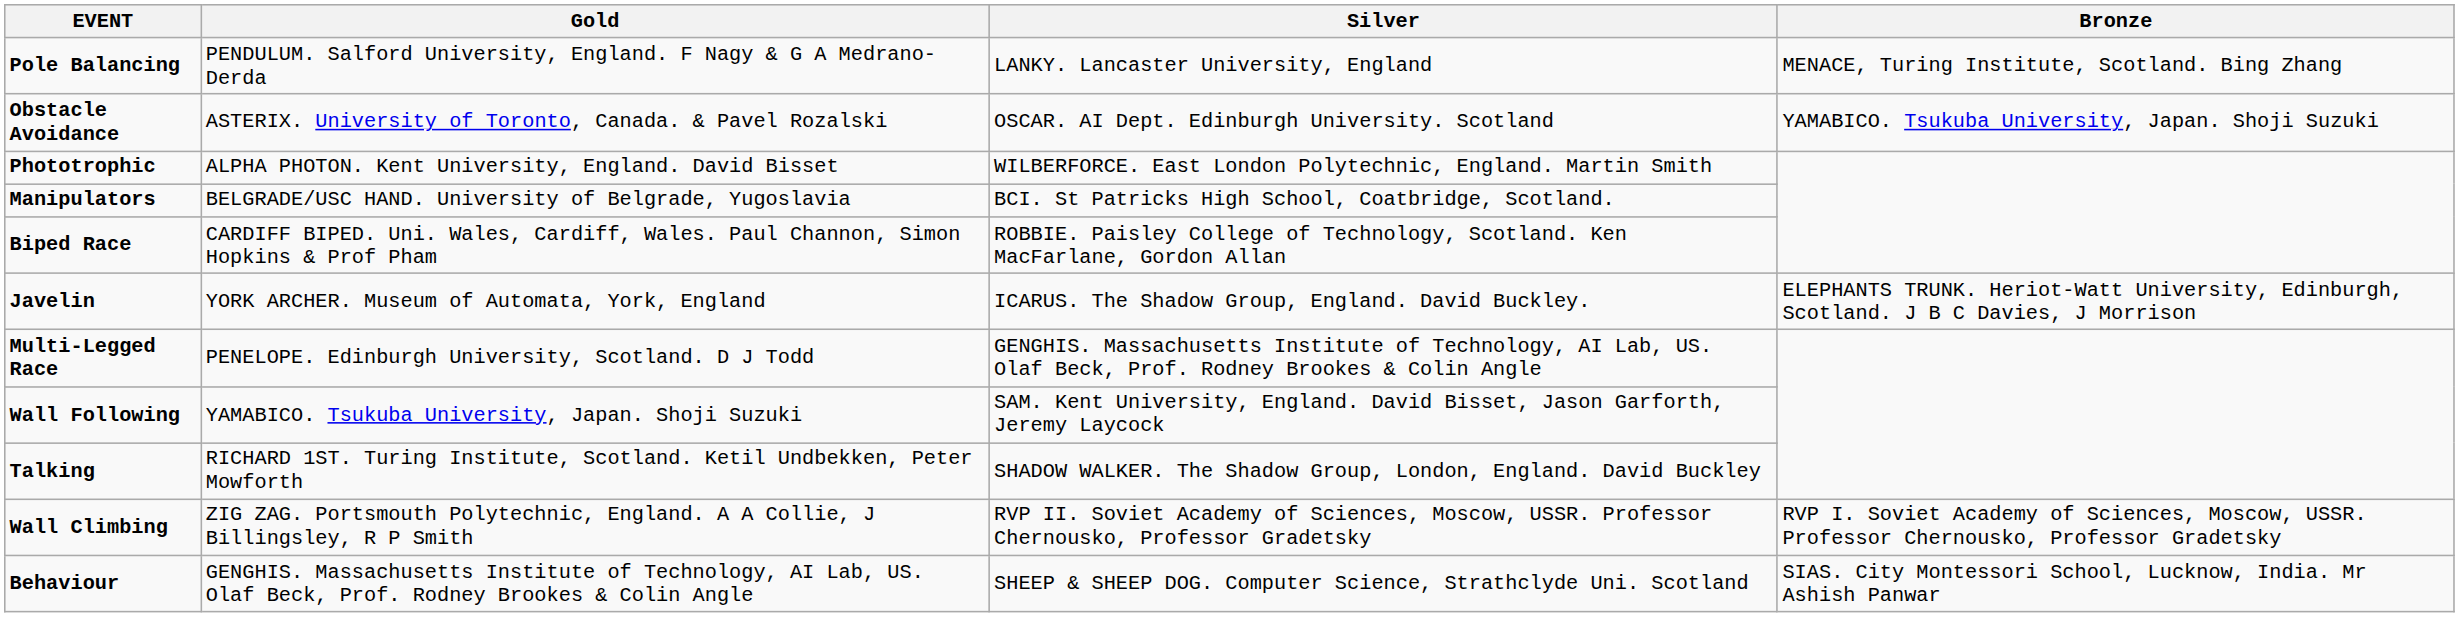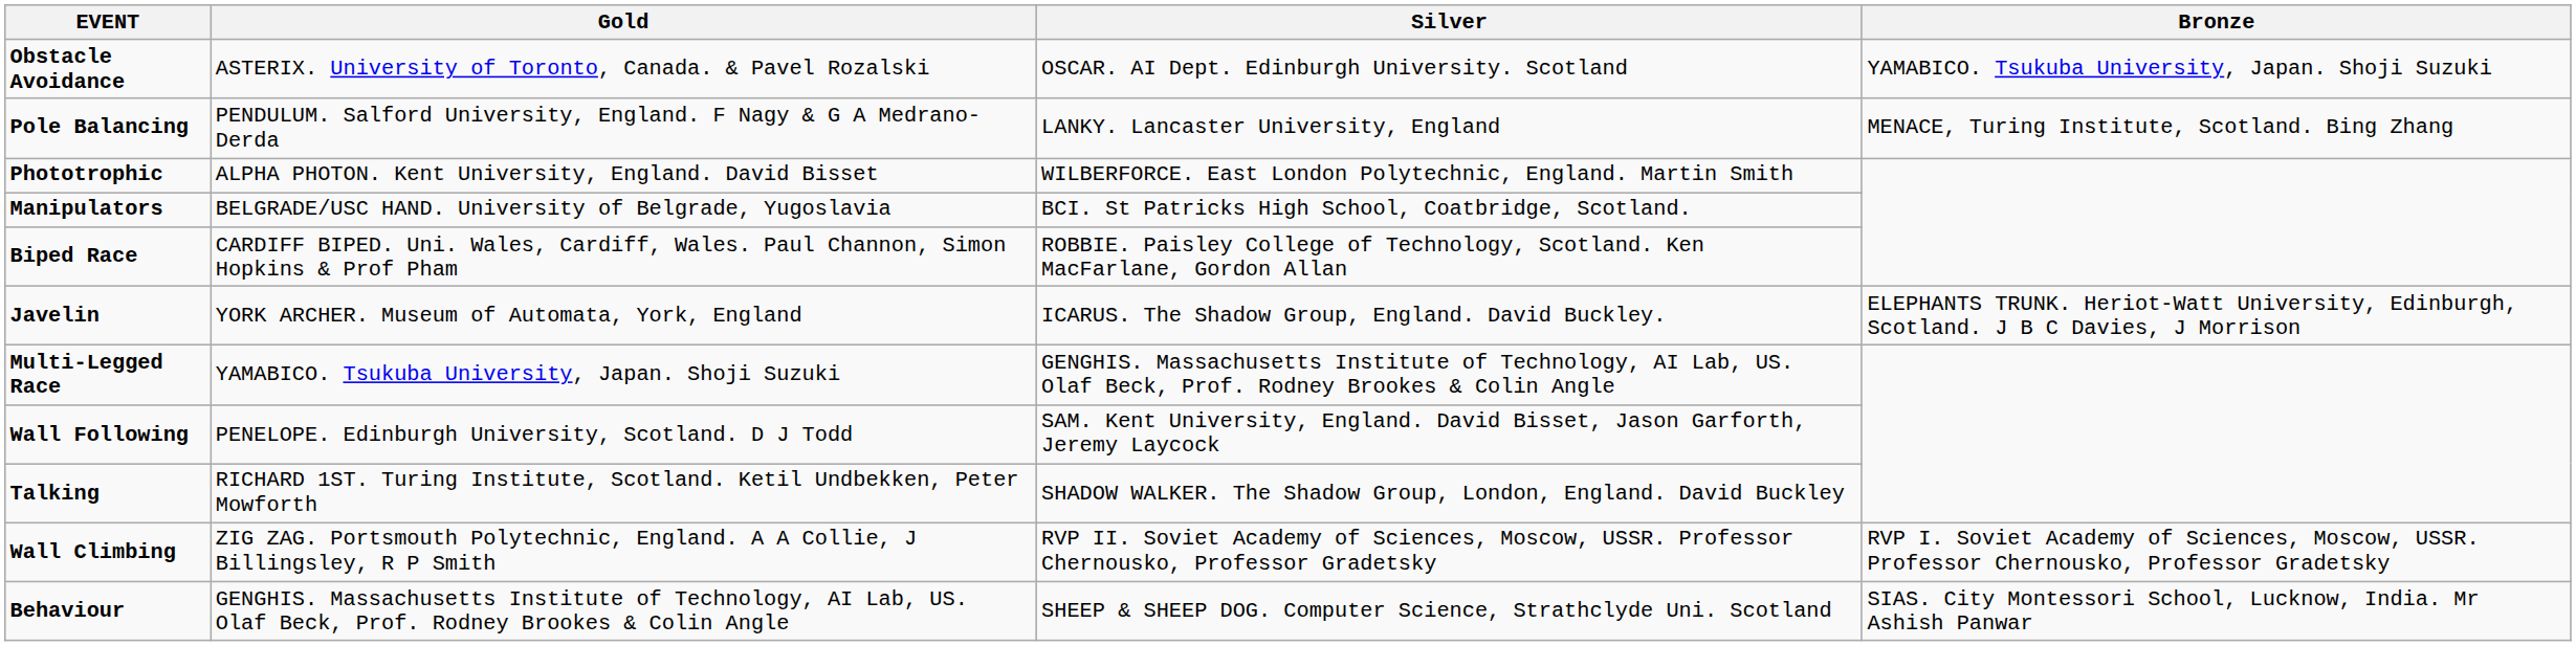rows swapped: Obstacle Avoidance <-> Pole Balancing
Multi-Legged Race | Gold: PENELOPE. Edinburgh University, Scotland. D J Todd -> YAMABICO. Tsukuba University, Japan. Shoji Suzuki
Wall Following | Gold: YAMABICO. Tsukuba University, Japan. Shoji Suzuki -> PENELOPE. Edinburgh University, Scotland. D J Todd
